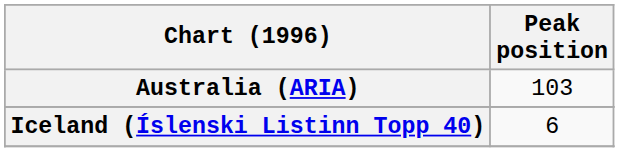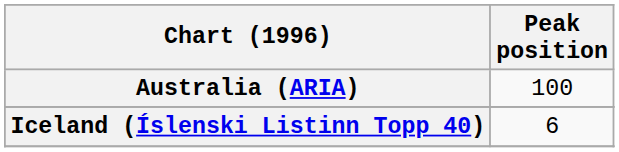Australia (ARIA) | Peak position: 103 -> 100
